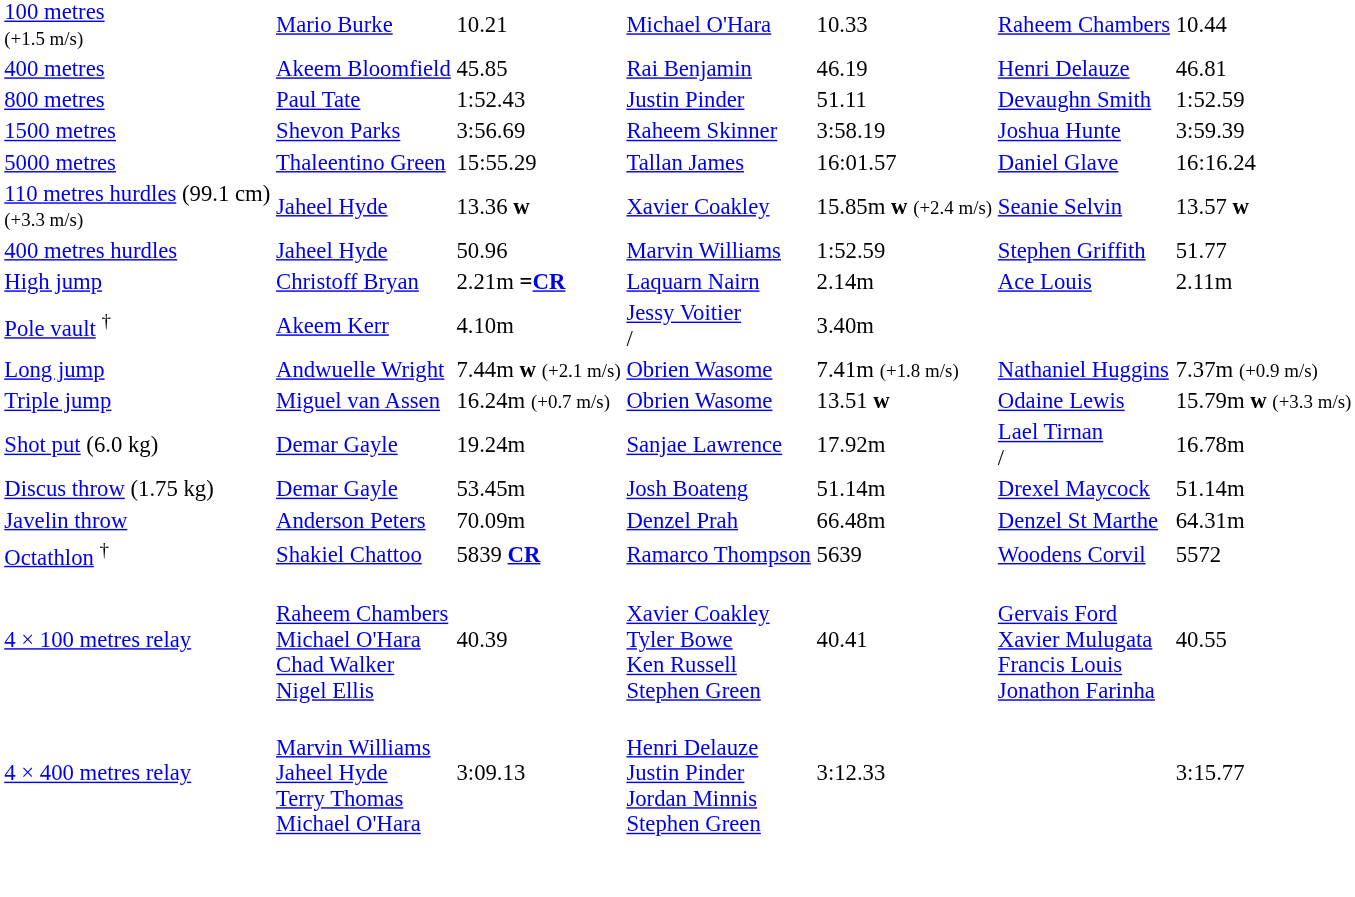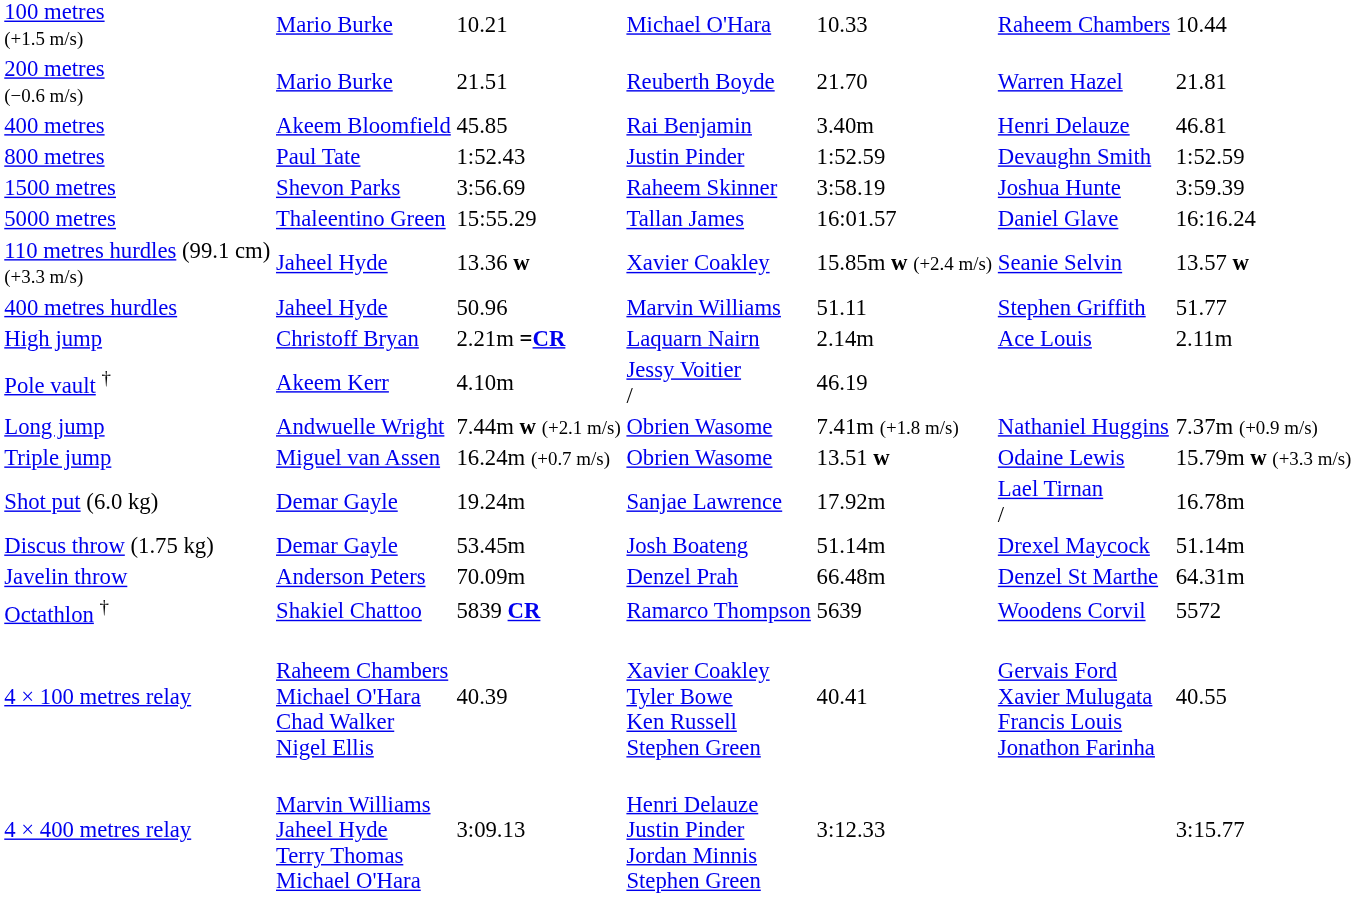+ row: 200 metres (−0.6 m/s) | Mario Burke | 21.51 | Reuberth Boyde | 21.70 | Warren Hazel | 21.81
400 metres | column 5: 46.19 -> 3.40m
800 metres | column 5: 51.11 -> 1:52.59
400 metres hurdles | column 5: 1:52.59 -> 51.11
Pole vault † | column 5: 3.40m -> 46.19
